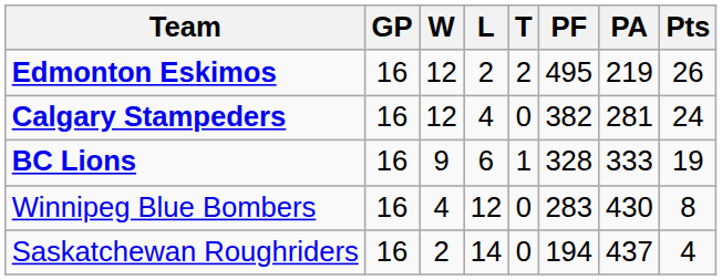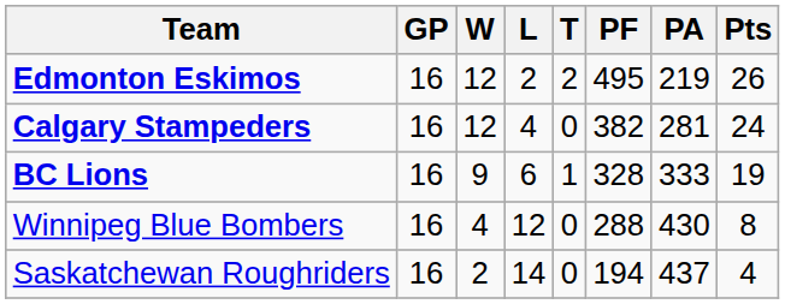Winnipeg Blue Bombers | PF: 283 -> 288
